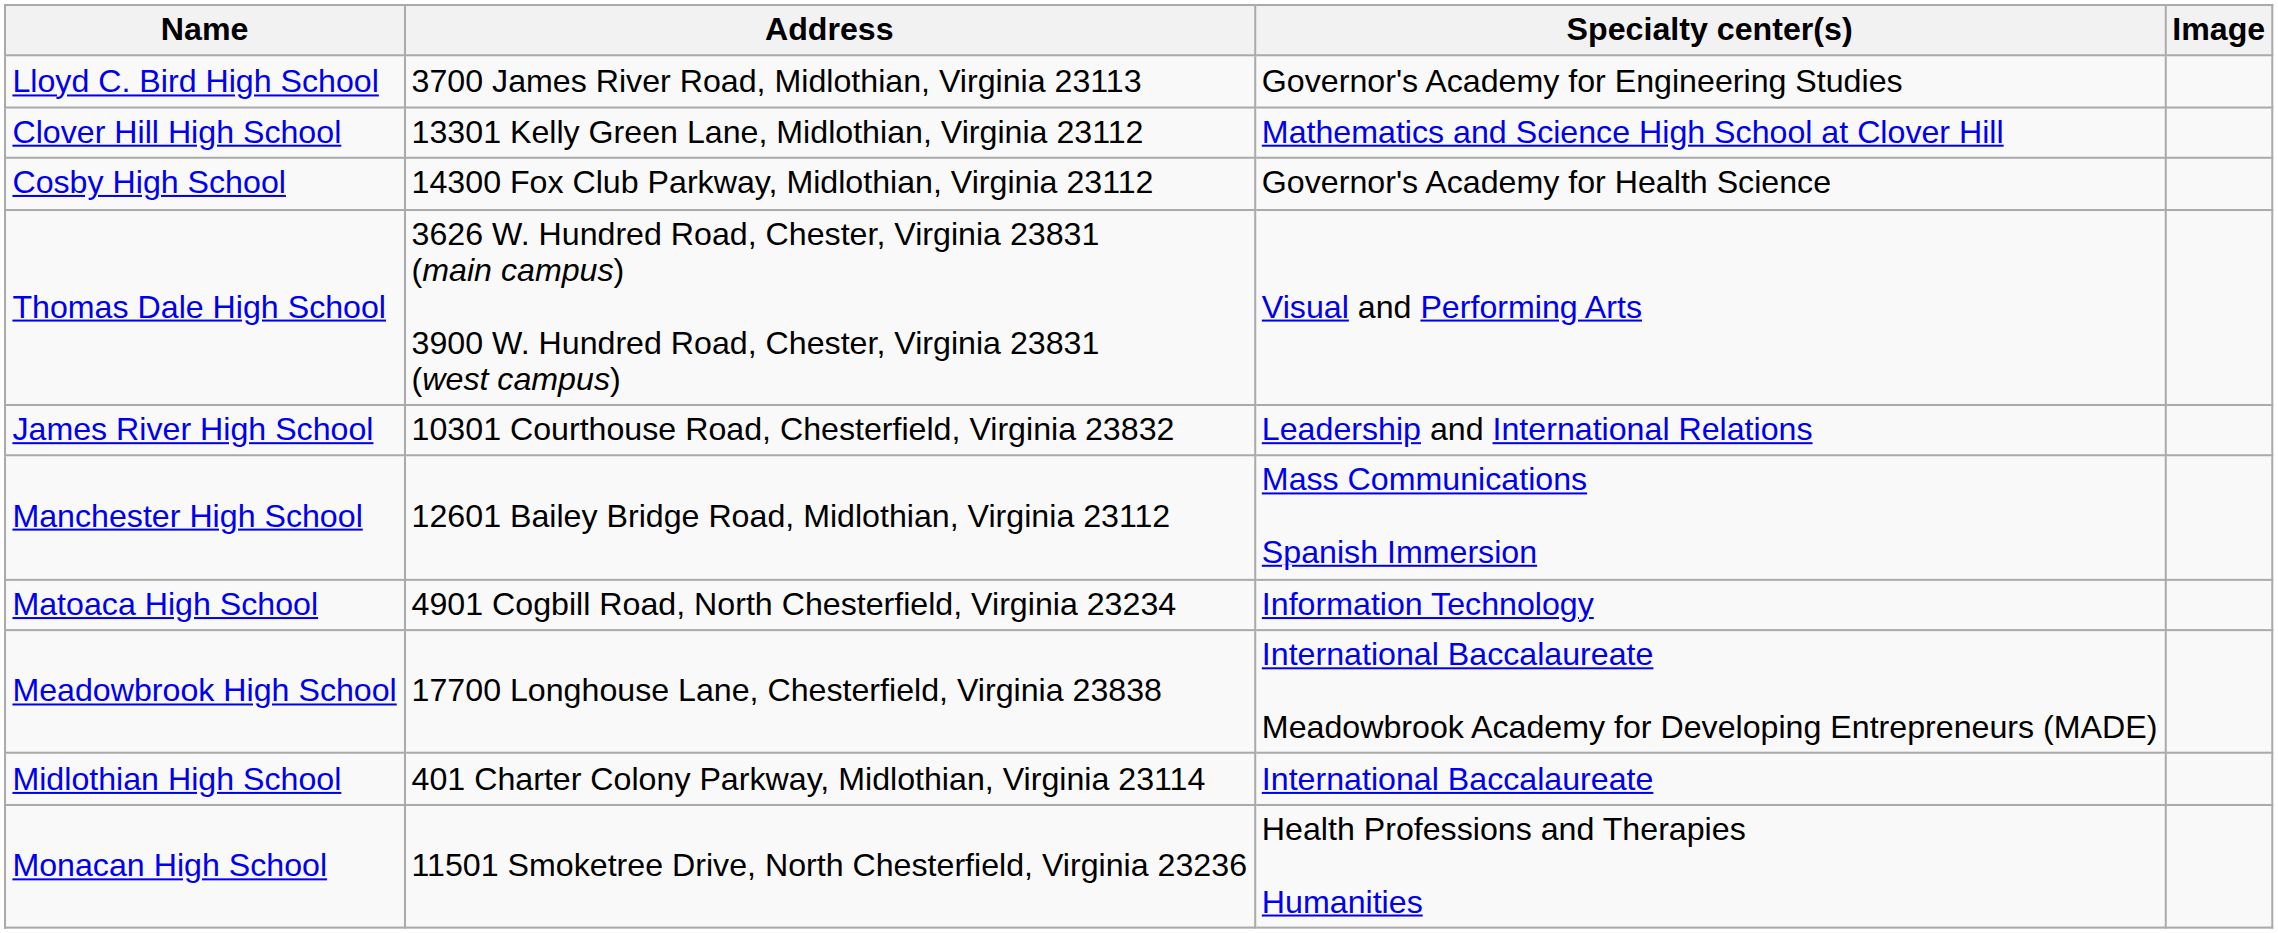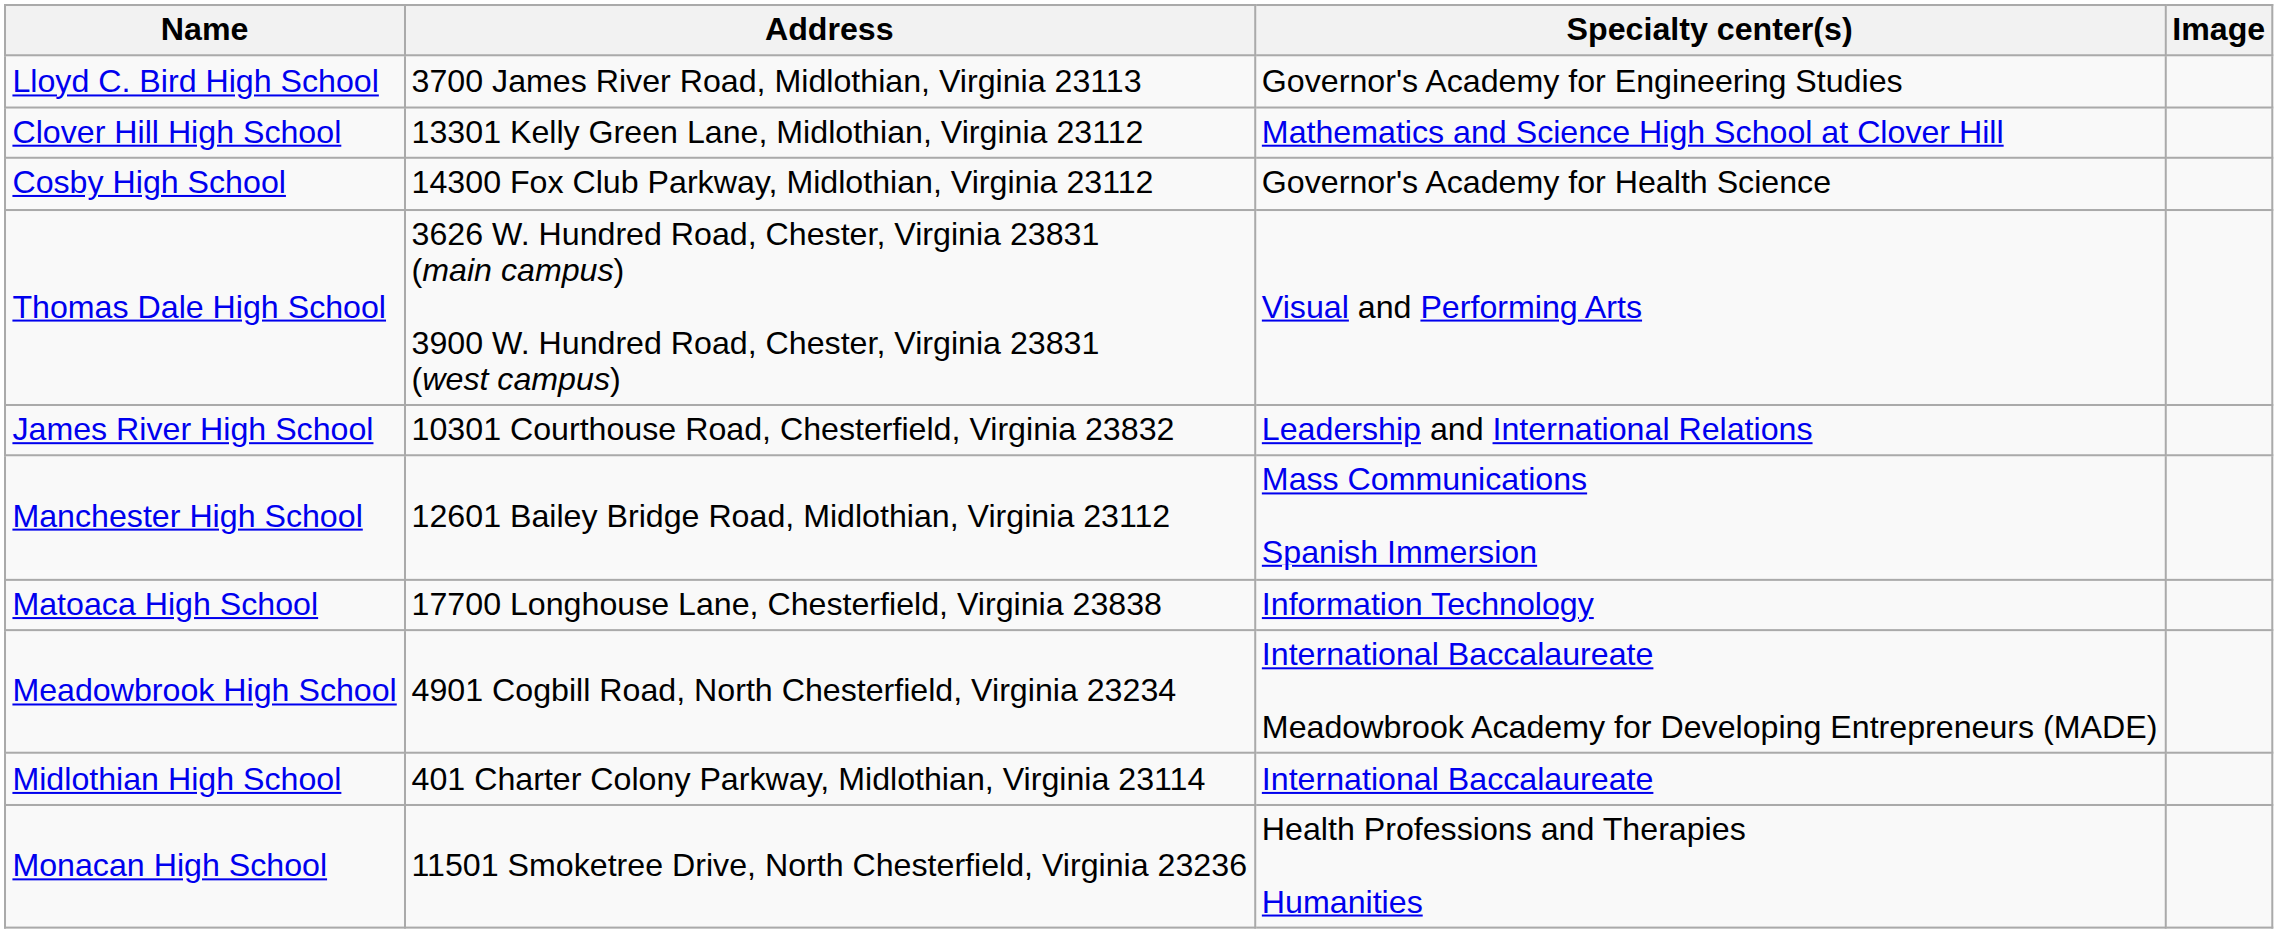Matoaca High School | Address: 4901 Cogbill Road, North Chesterfield, Virginia 23234 -> 17700 Longhouse Lane, Chesterfield, Virginia 23838
Meadowbrook High School | Address: 17700 Longhouse Lane, Chesterfield, Virginia 23838 -> 4901 Cogbill Road, North Chesterfield, Virginia 23234
